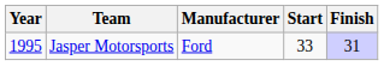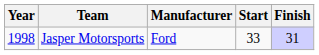Jasper Motorsports | Year: 1995 -> 1998
